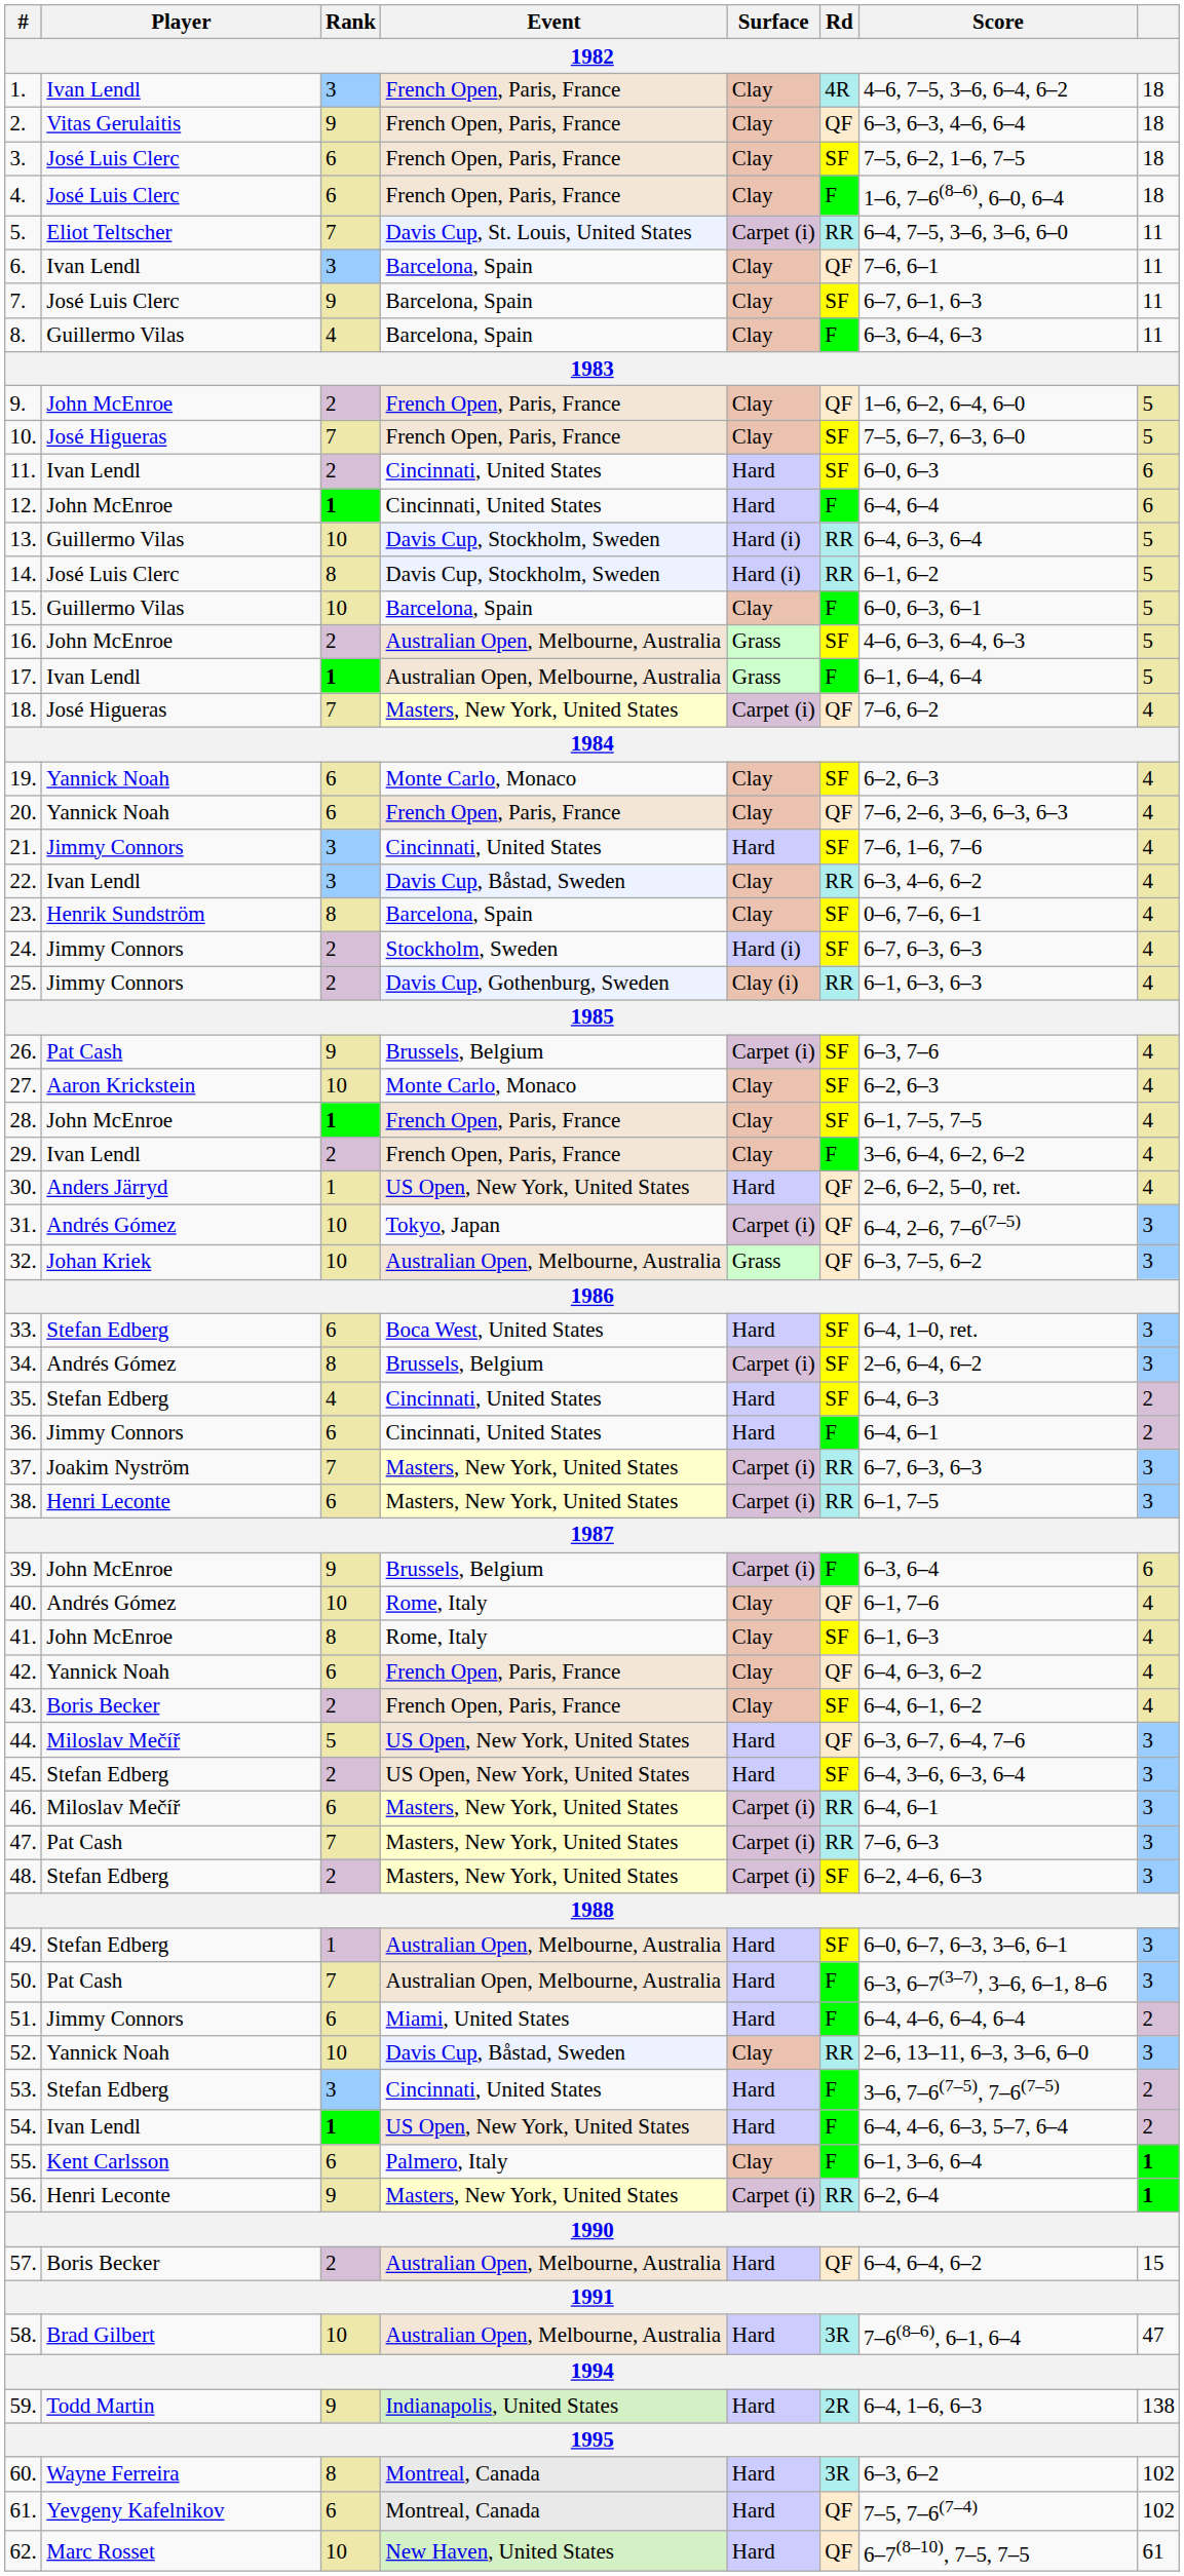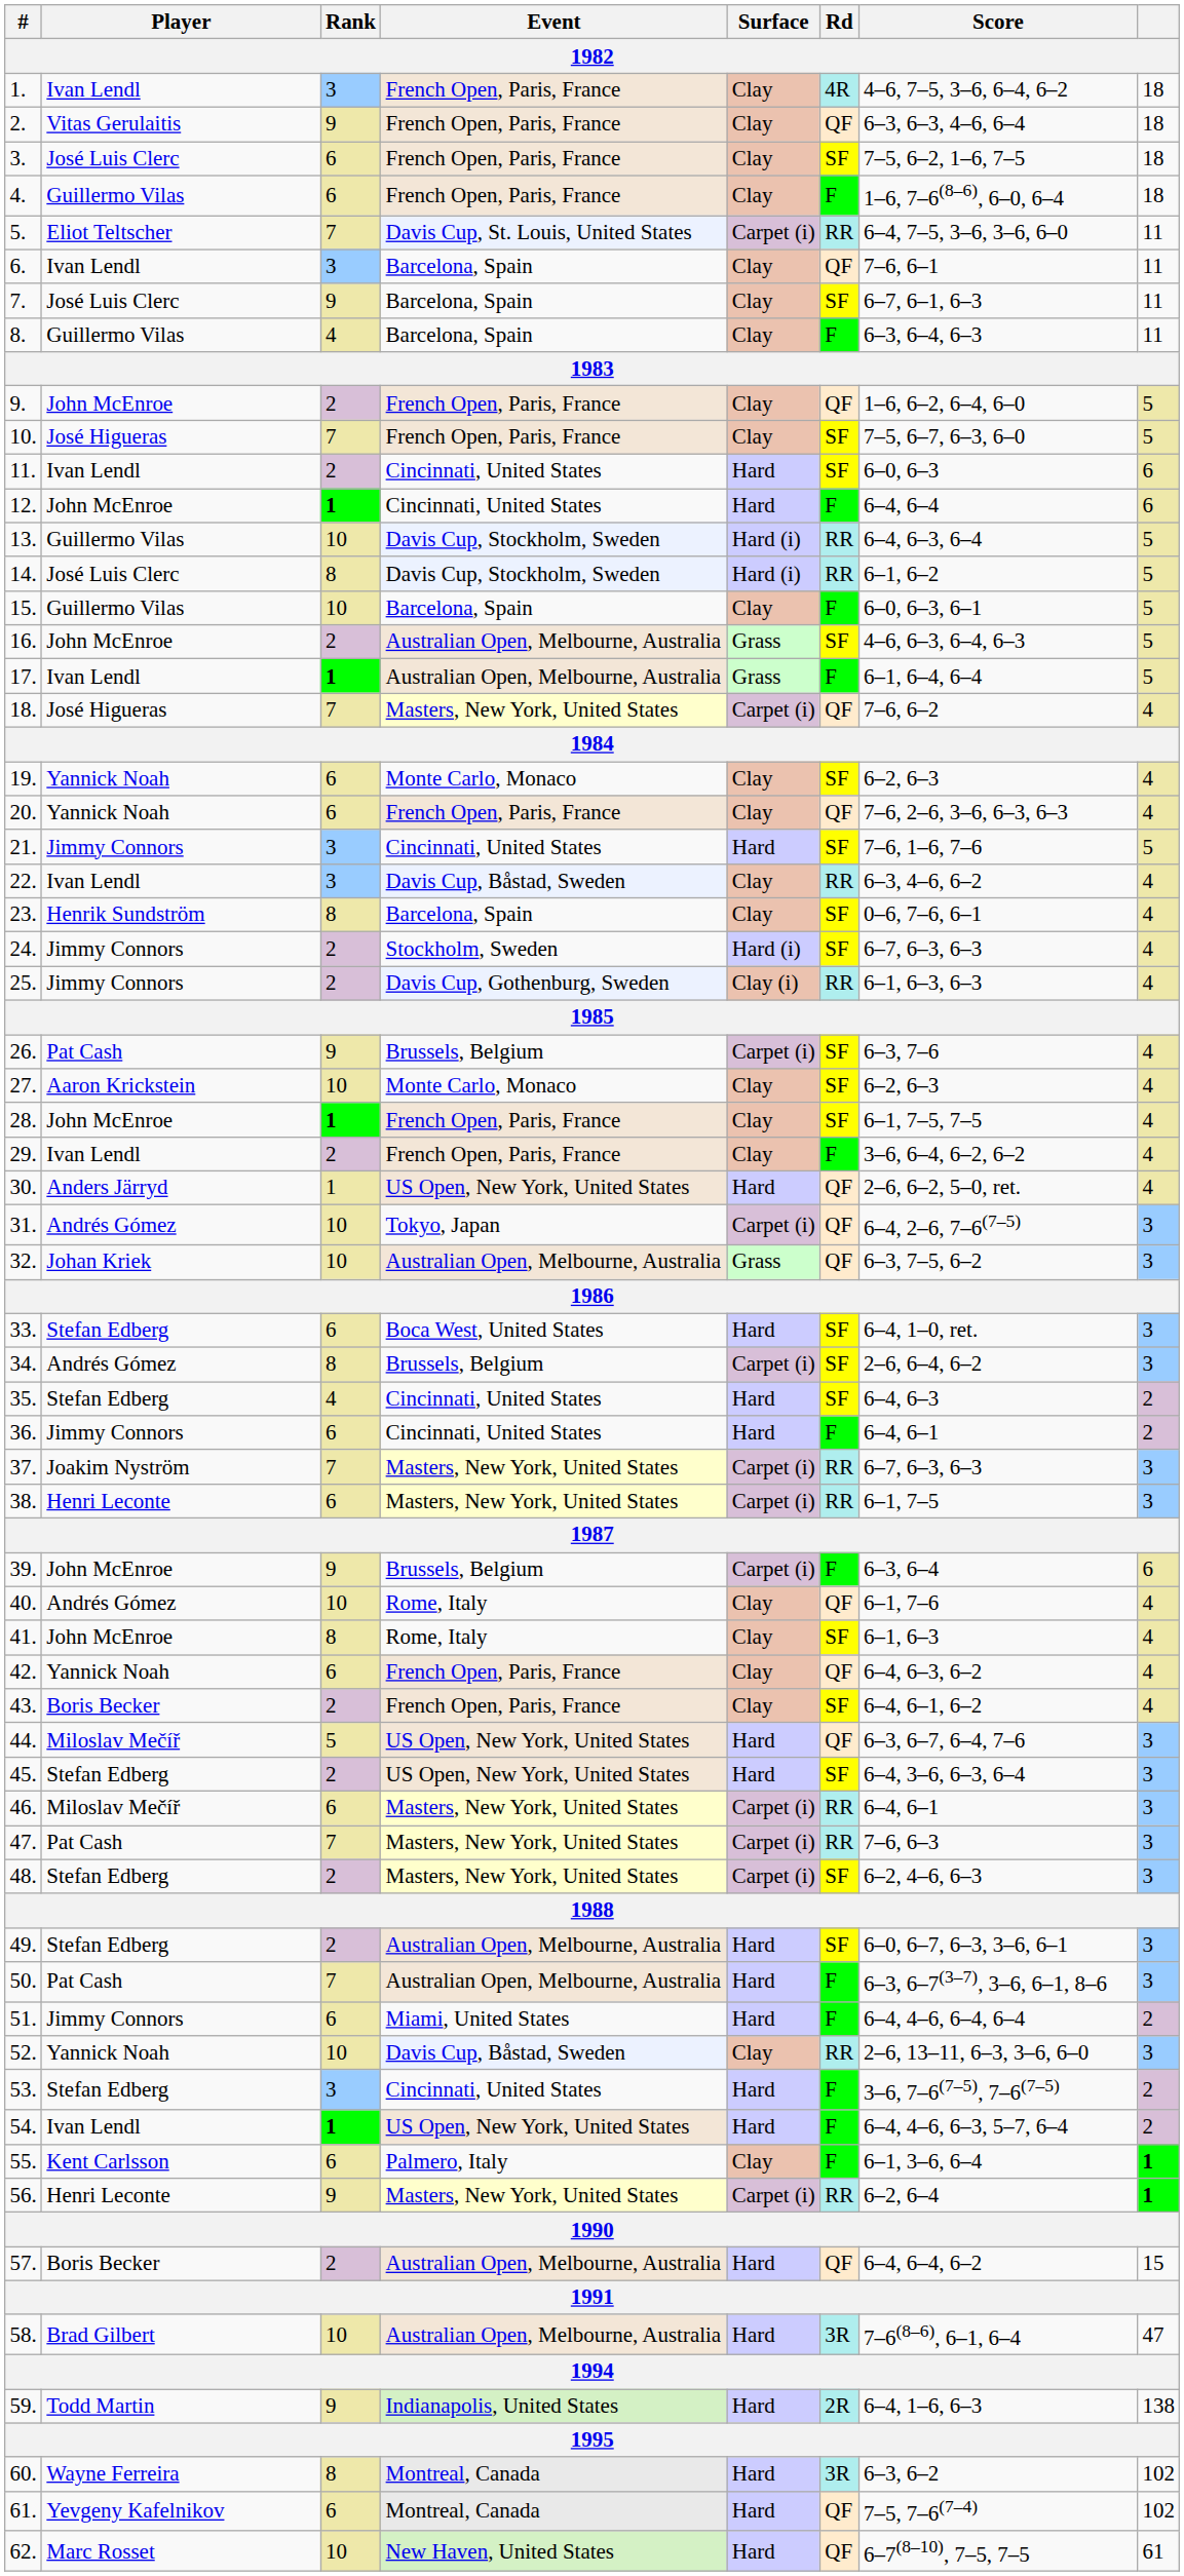4. | Player: José Luis Clerc -> Guillermo Vilas
21. | column 8: 4 -> 5
49. | Rank: 1 -> 2
